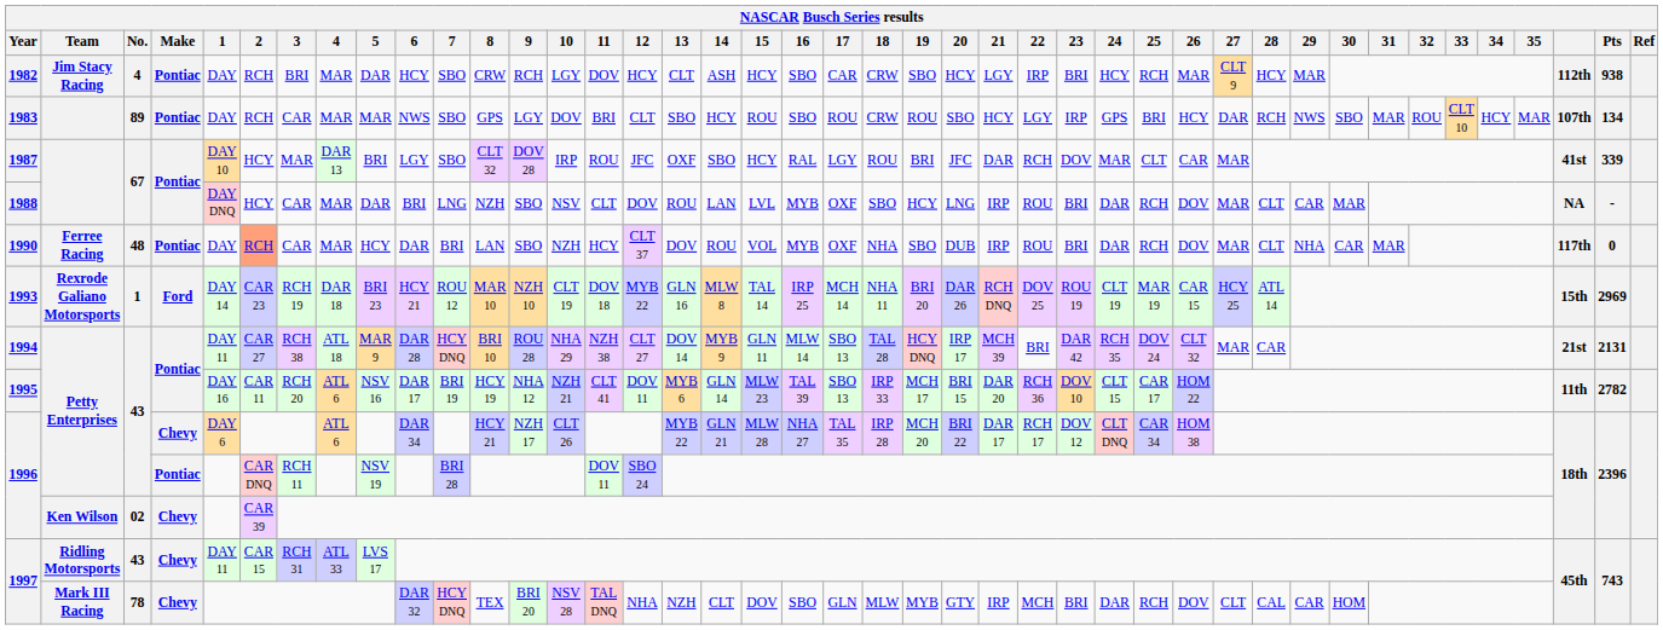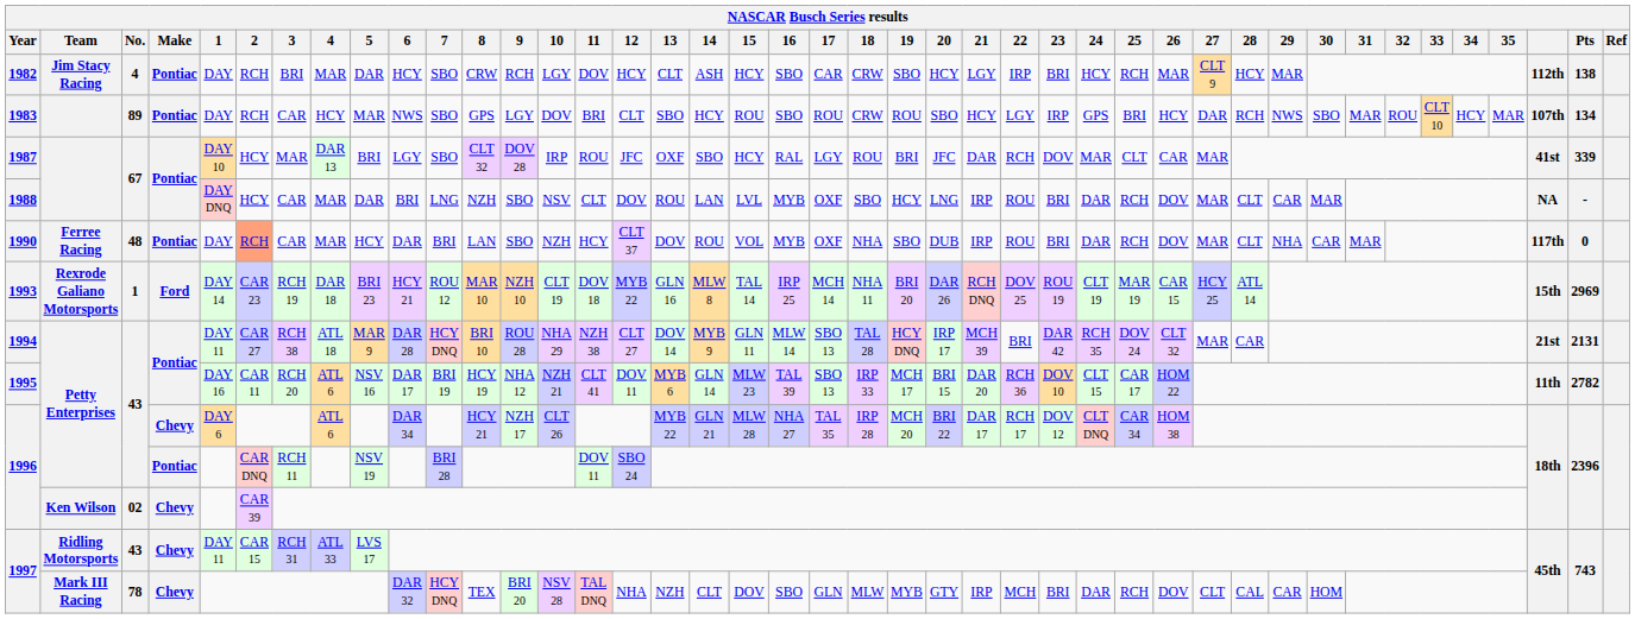1982 | Pts: 938 -> 138
1983 | 4: MAR -> HCY
